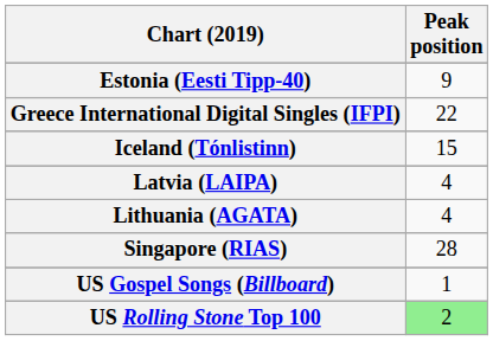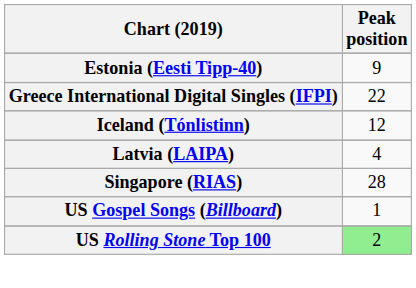Iceland (Tónlistinn) | Peak position: 15 -> 12
- row: Lithuania (AGATA) | 4
